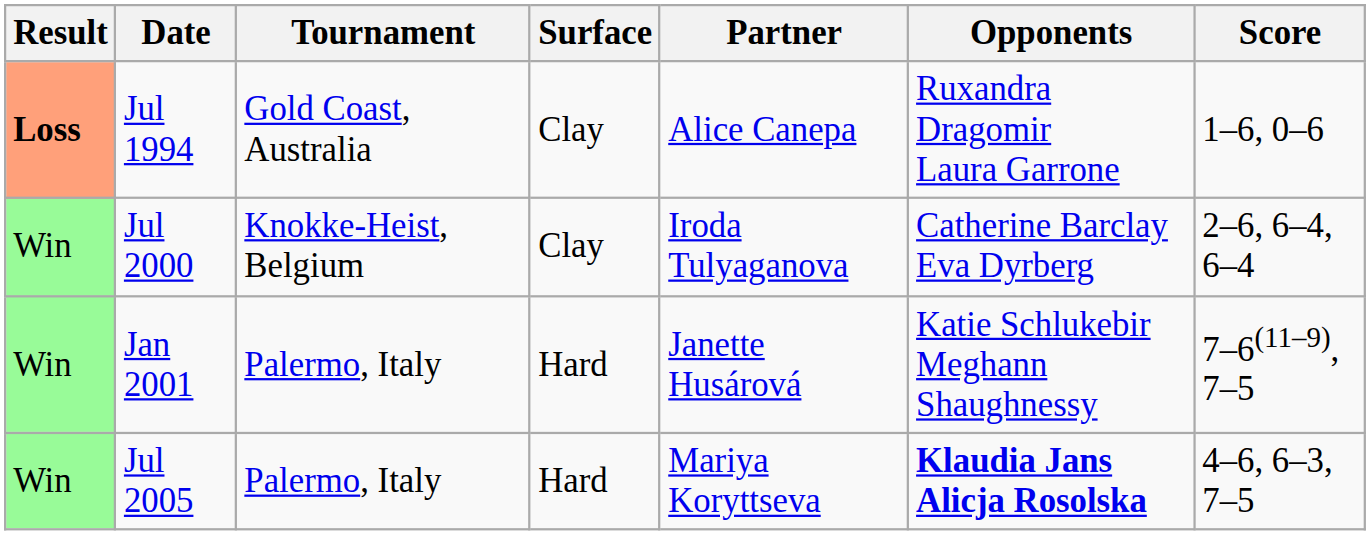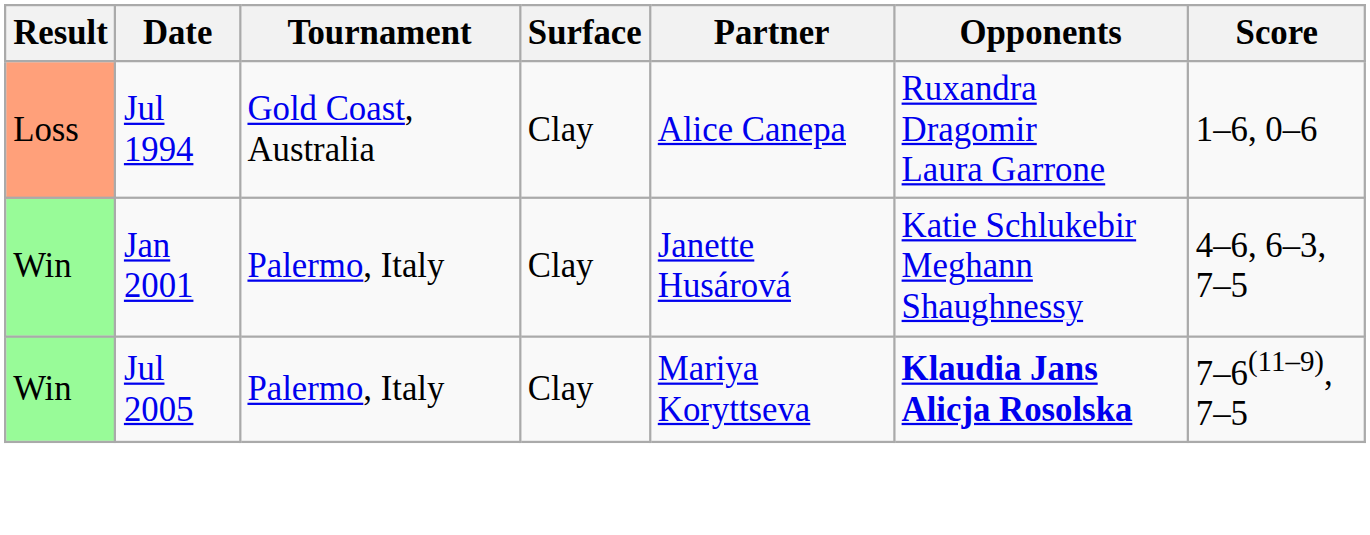Jul 1994 | Result: bold -> normal
- row: Win | Jul 2000 | Knokke-Heist, Belgium | Clay | Iroda Tulyaganova | Catherine Barclay Eva Dyrberg | 2–6, 6–4, 6–4
Jan 2001 | Surface: Hard -> Clay
Jan 2001 | Score: 7–6(11–9), 7–5 -> 4–6, 6–3, 7–5
Jul 2005 | Surface: Hard -> Clay
Jul 2005 | Score: 4–6, 6–3, 7–5 -> 7–6(11–9), 7–5
